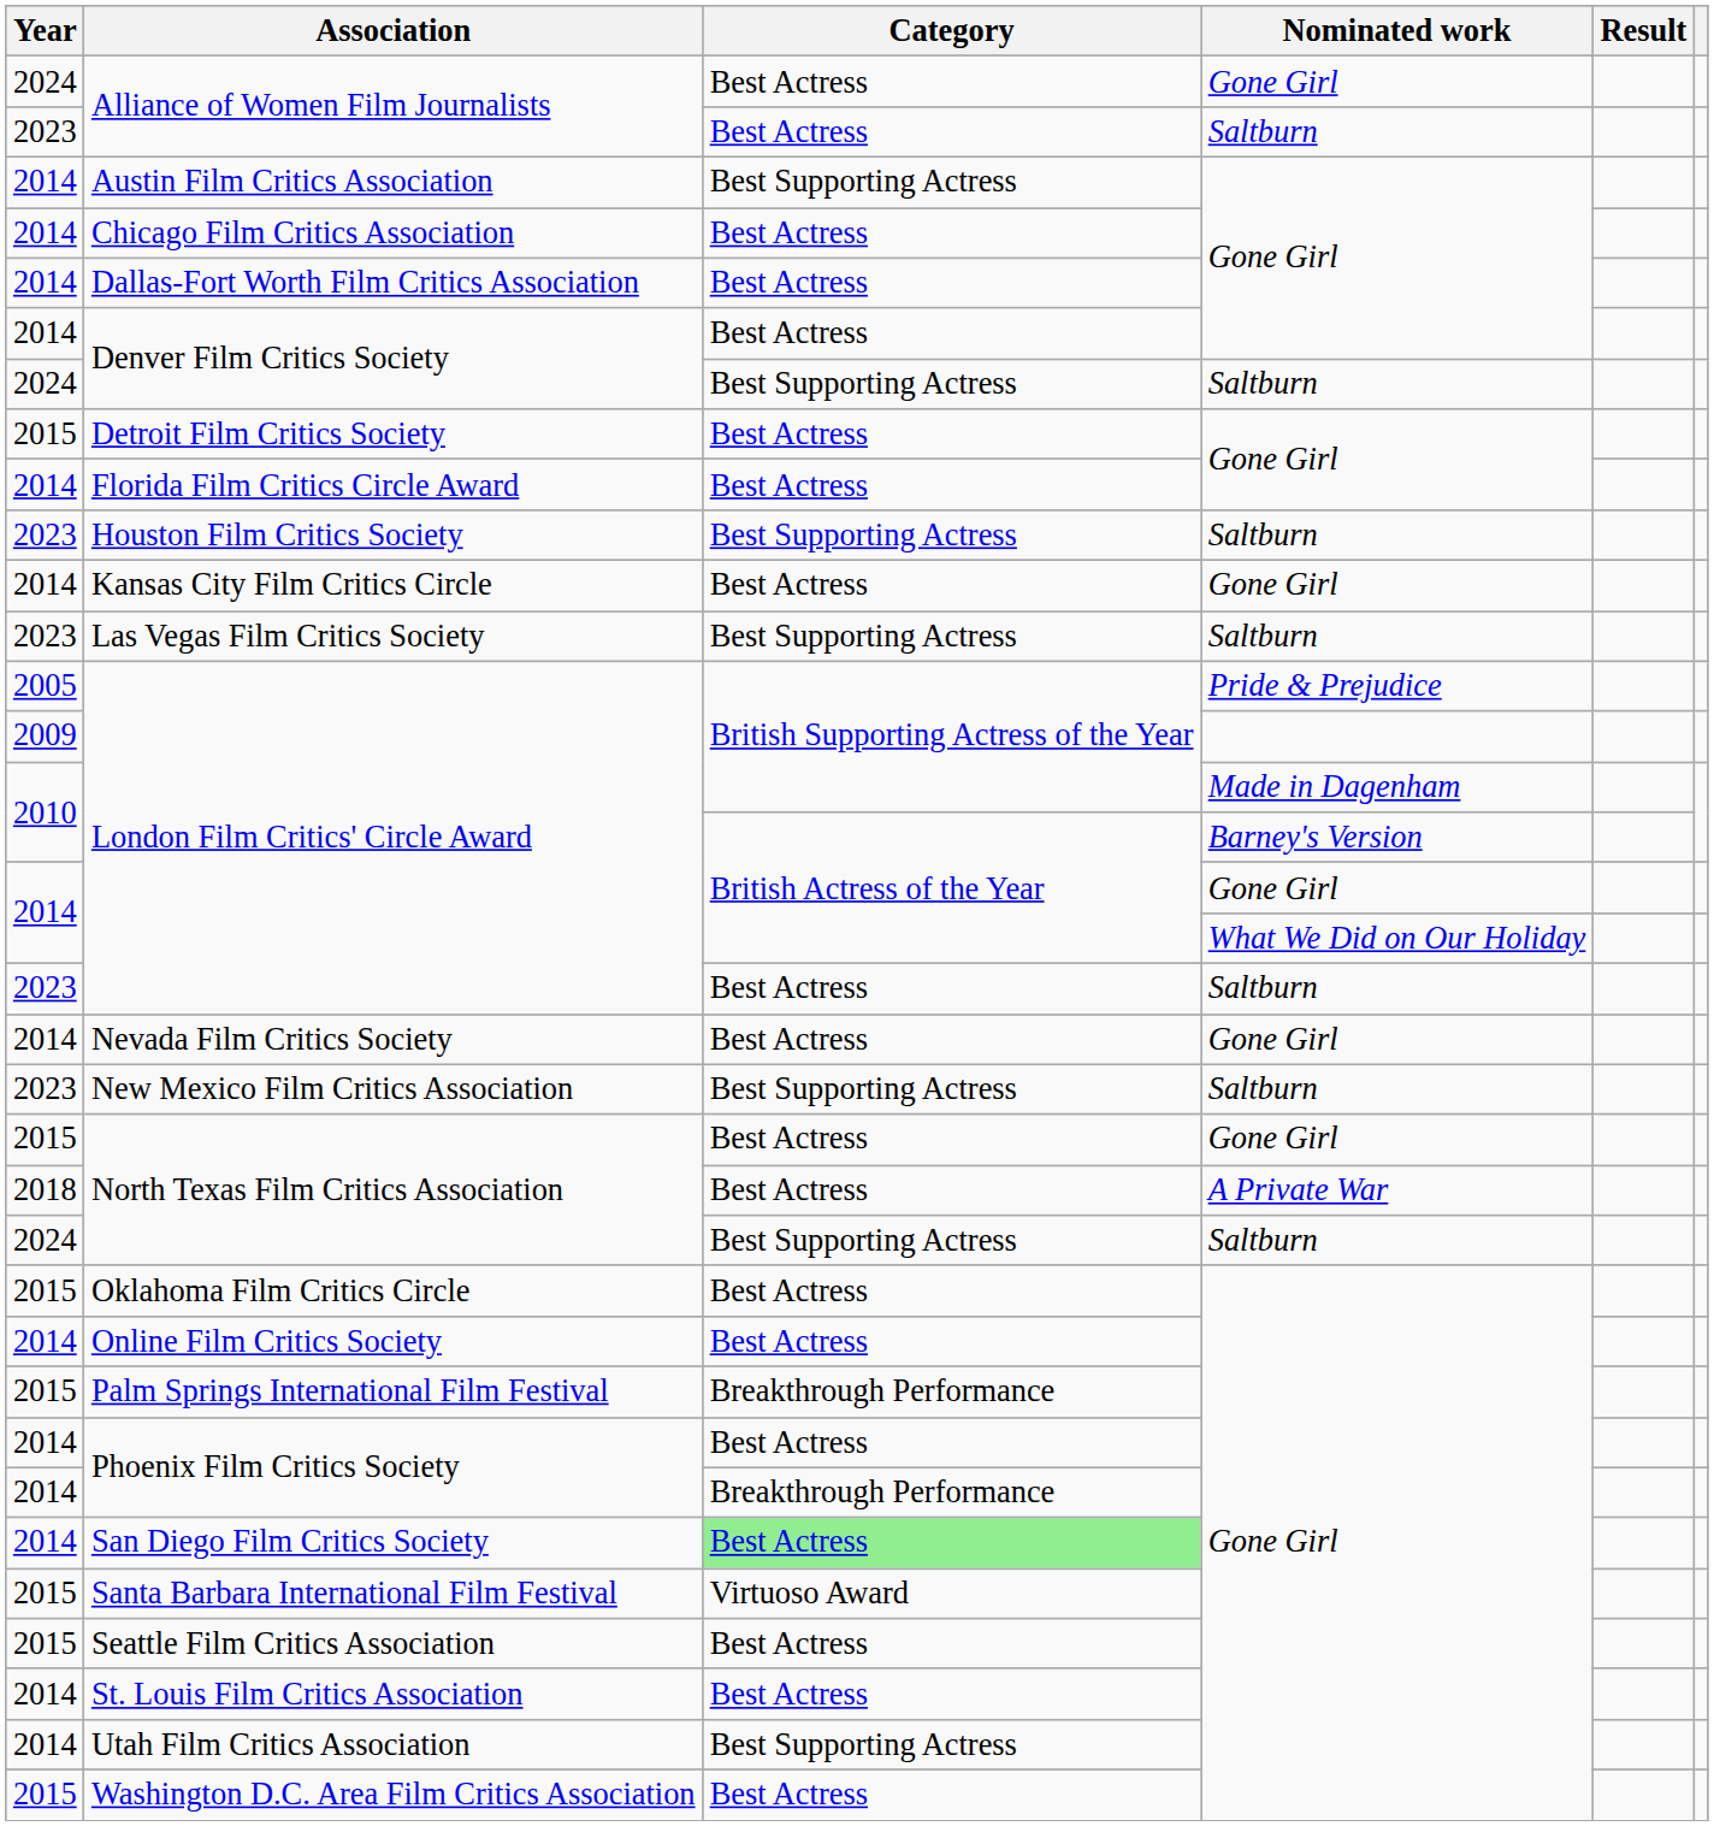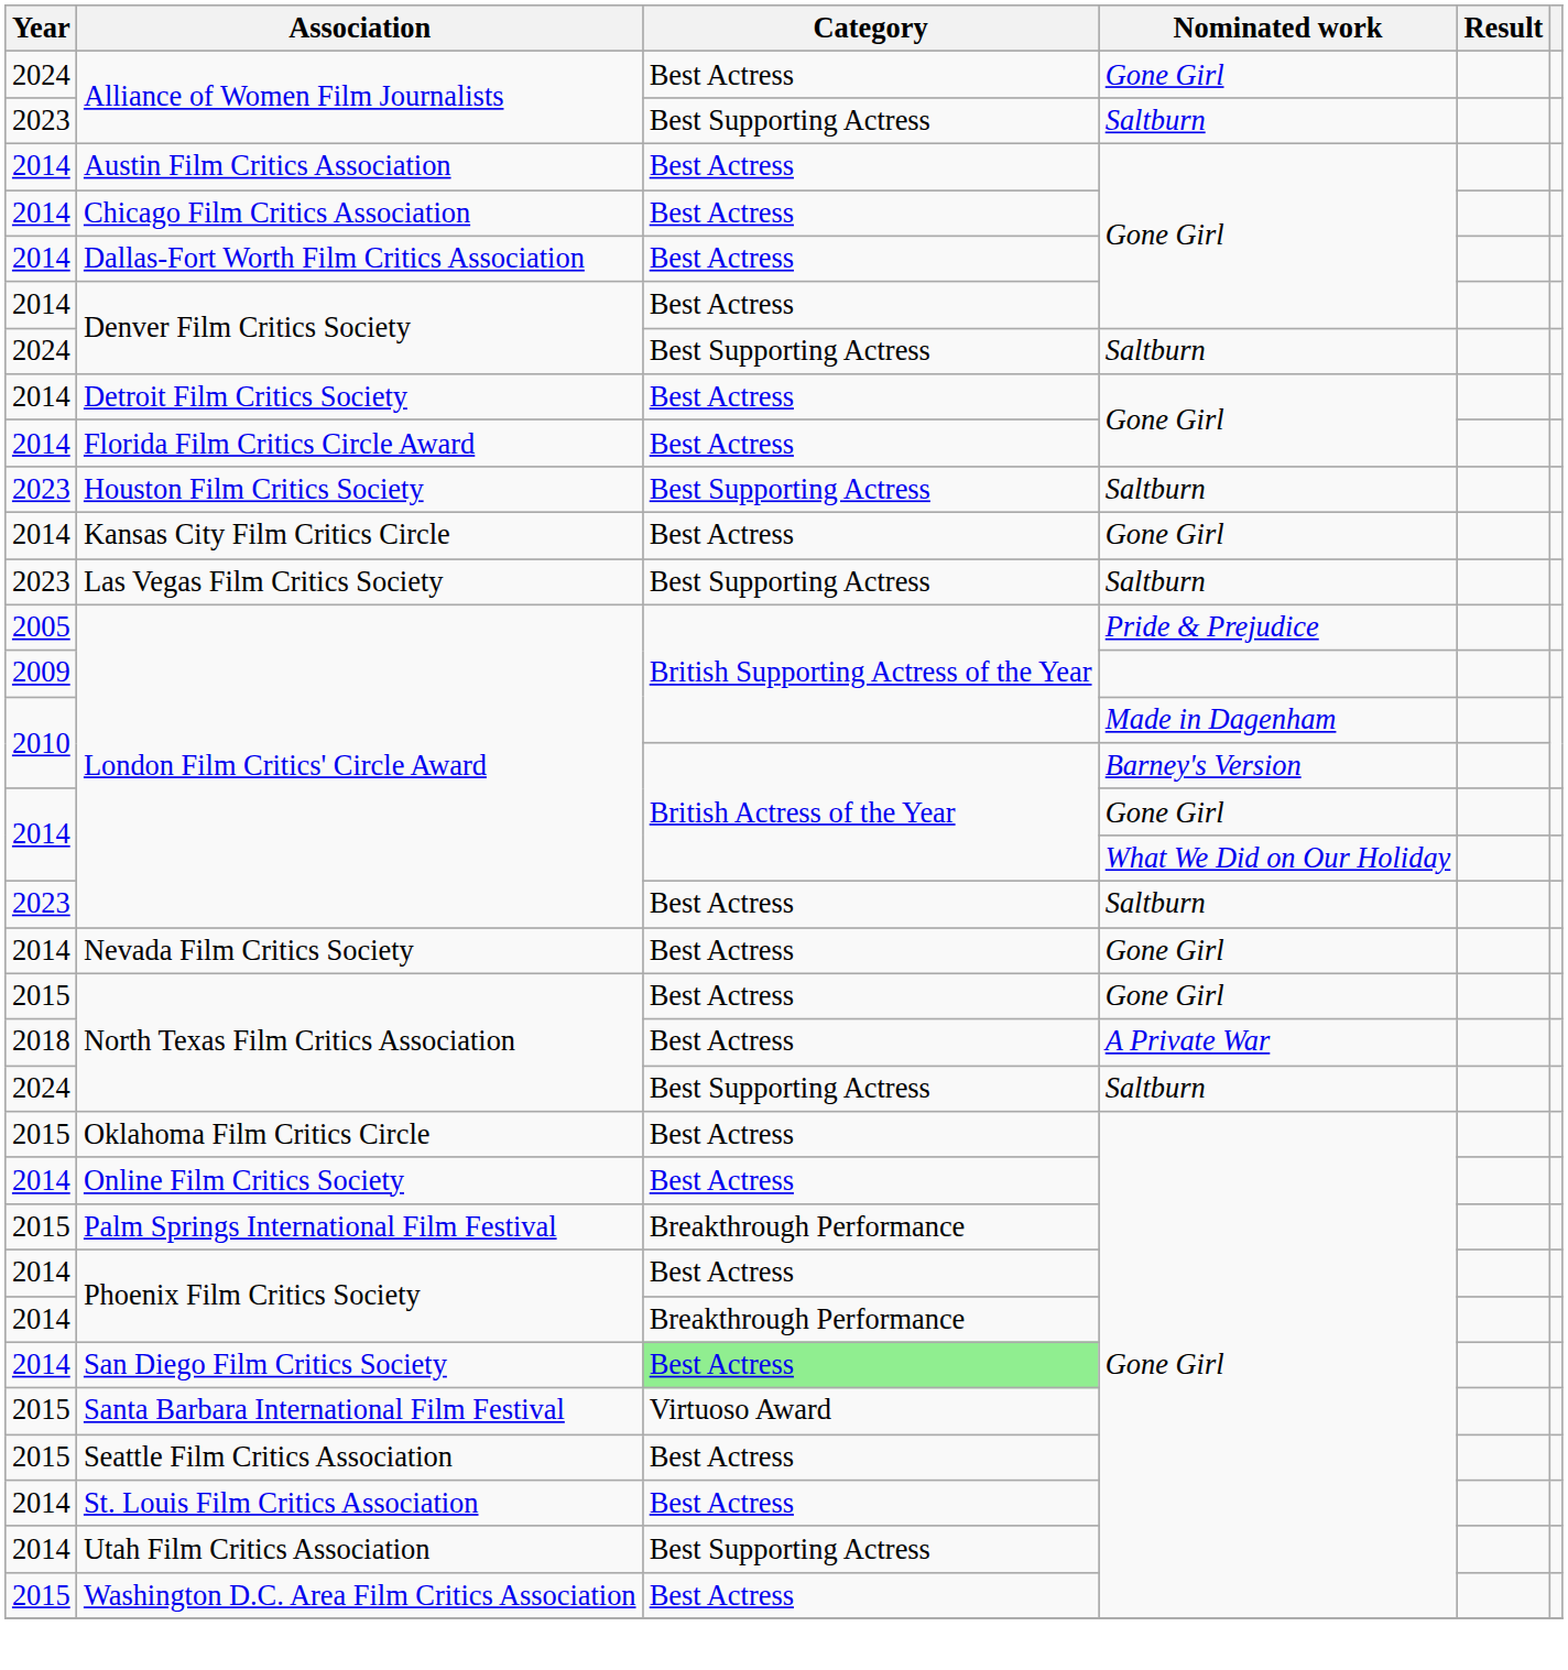Alliance of Women Film Journalists / Saltburn | Category: Best Actress -> Best Supporting Actress
Austin Film Critics Association | Category: Best Supporting Actress -> Best Actress
Detroit Film Critics Society | Year: 2015 -> 2014
- row: 2023 | New Mexico Film Critics Association | Best Supporting Actress | Saltburn
